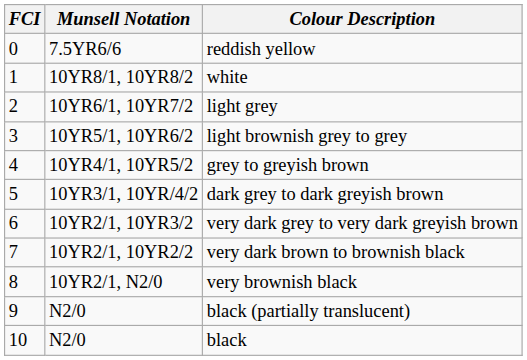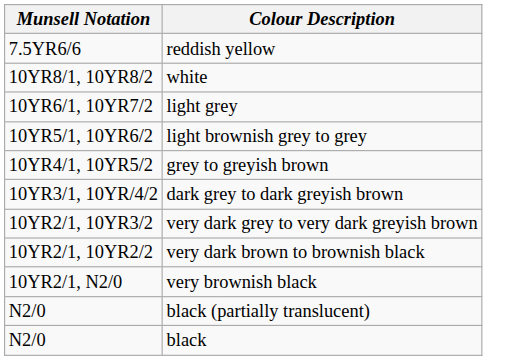- column: FCI | 0 | 1 | 2 | 3 | 4 | 5 | 6 | 7 | 8 | 9 | 10
